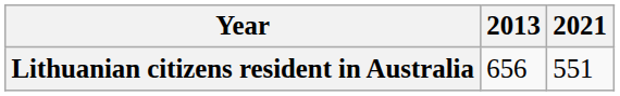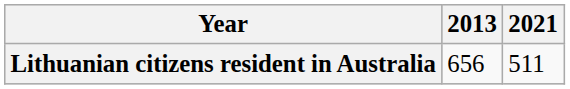Lithuanian citizens resident in Australia | 2021: 551 -> 511
